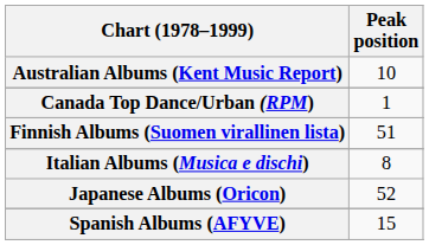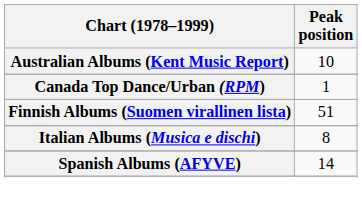- row: Japanese Albums (Oricon) | 52
Spanish Albums (AFYVE) | Peak position: 15 -> 14
